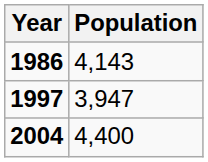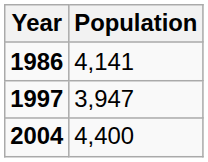1986 | Population: 4,143 -> 4,141
